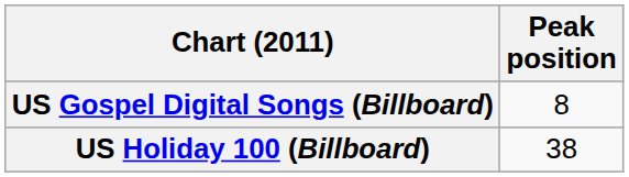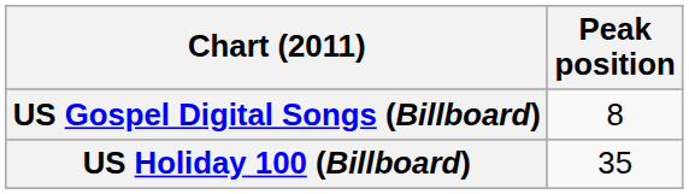US Holiday 100 (Billboard) | Peak position: 38 -> 35
